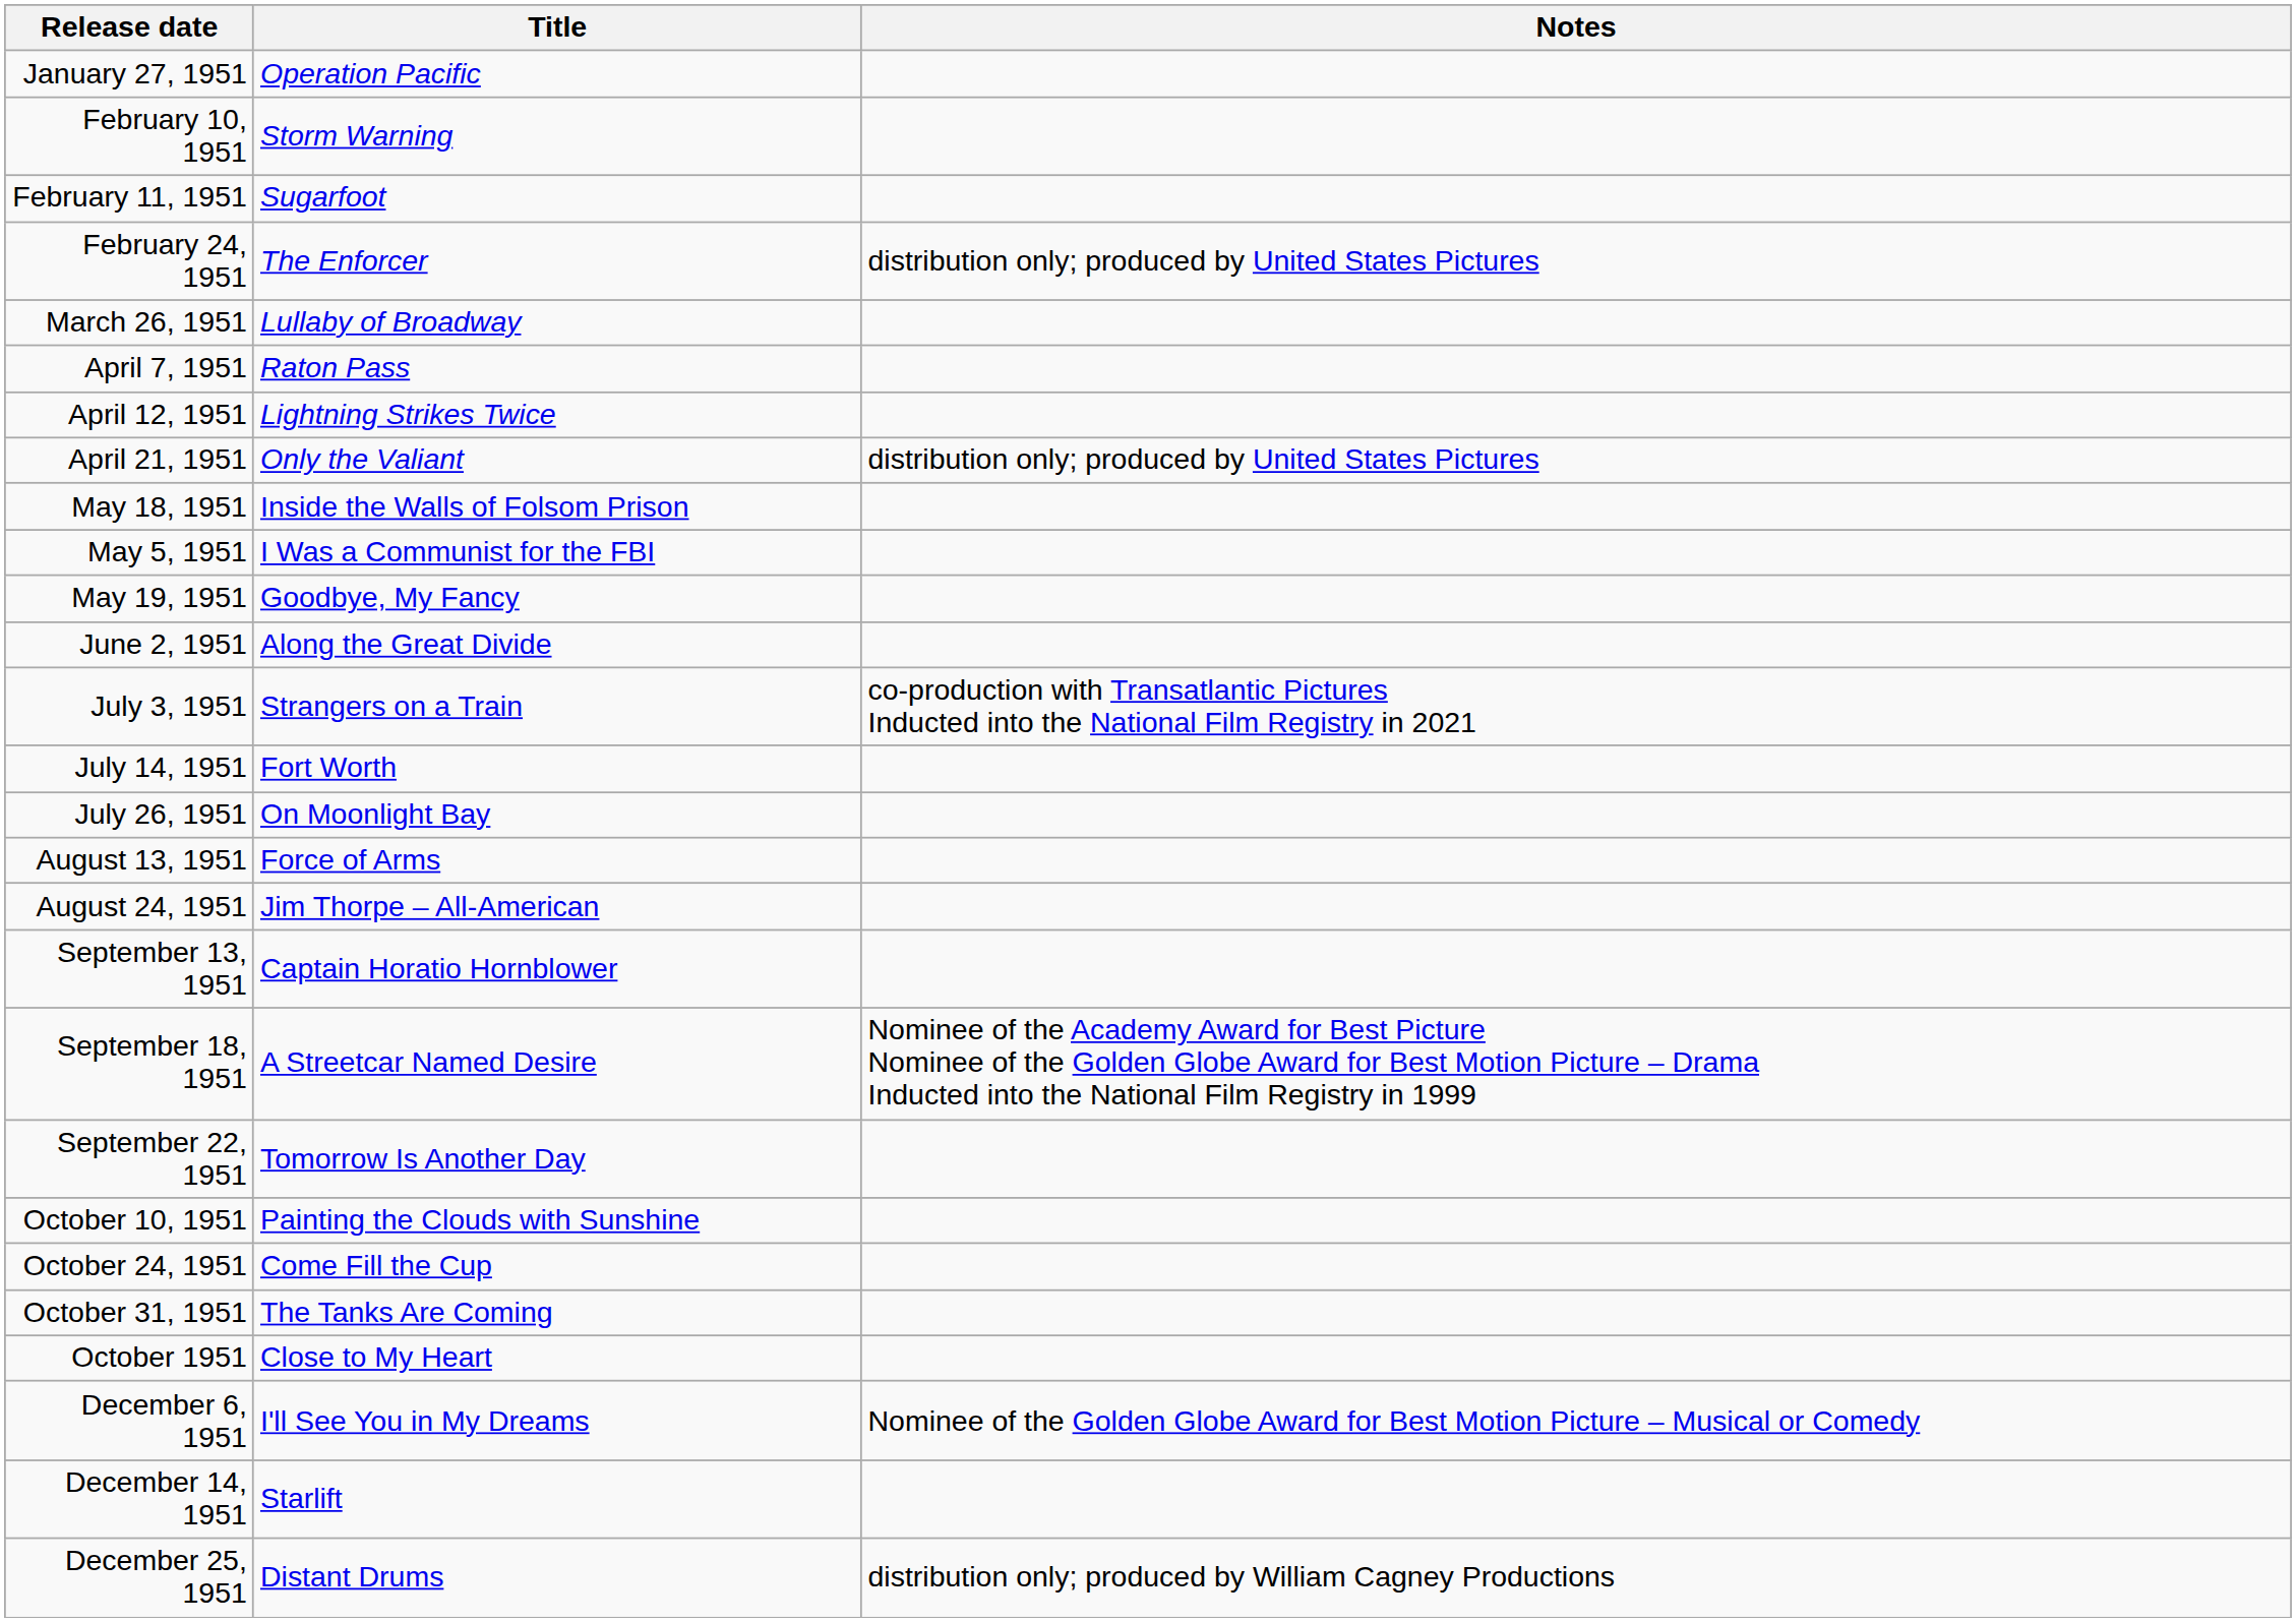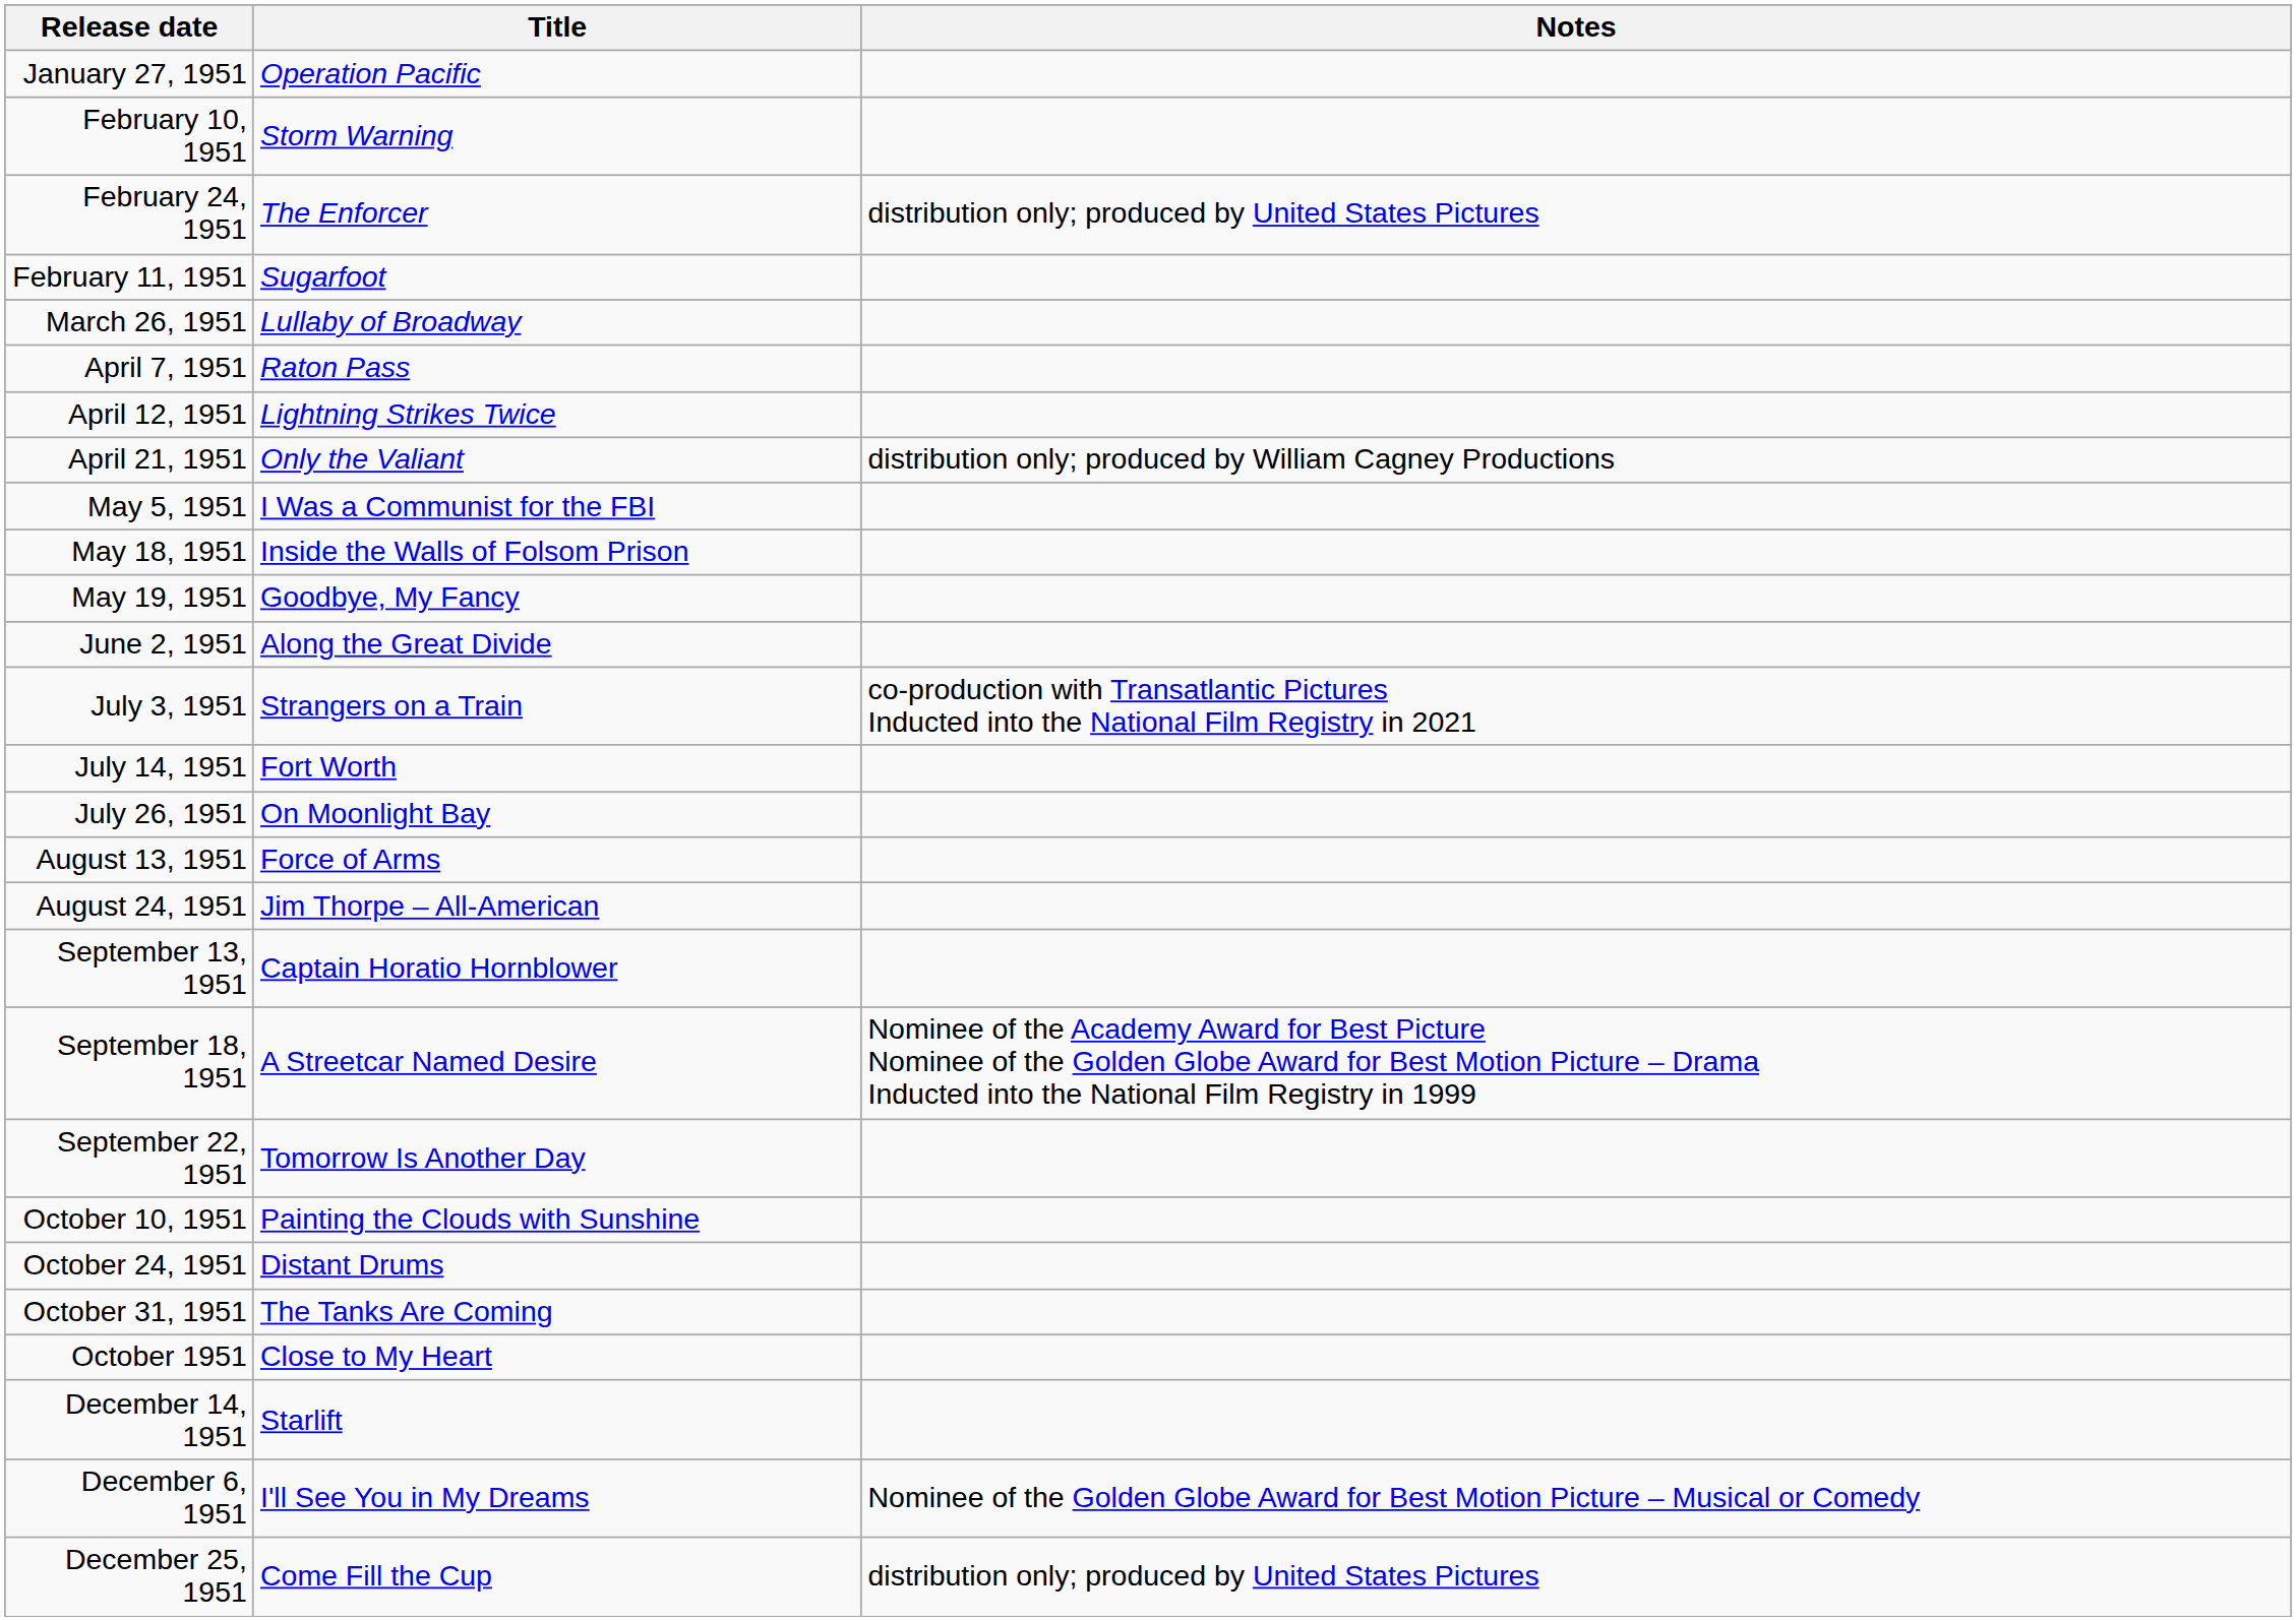rows swapped: February 11, 1951 <-> February 24, 1951
April 21, 1951 | Notes: distribution only; produced by United States Pictures -> distribution only; produced by William Cagney Productions
rows swapped: May 5, 1951 <-> May 18, 1951
October 24, 1951 | Title: Come Fill the Cup -> Distant Drums
rows swapped: December 6, 1951 <-> December 14, 1951
December 25, 1951 | Title: Distant Drums -> Come Fill the Cup
December 25, 1951 | Notes: distribution only; produced by William Cagney Productions -> distribution only; produced by United States Pictures
